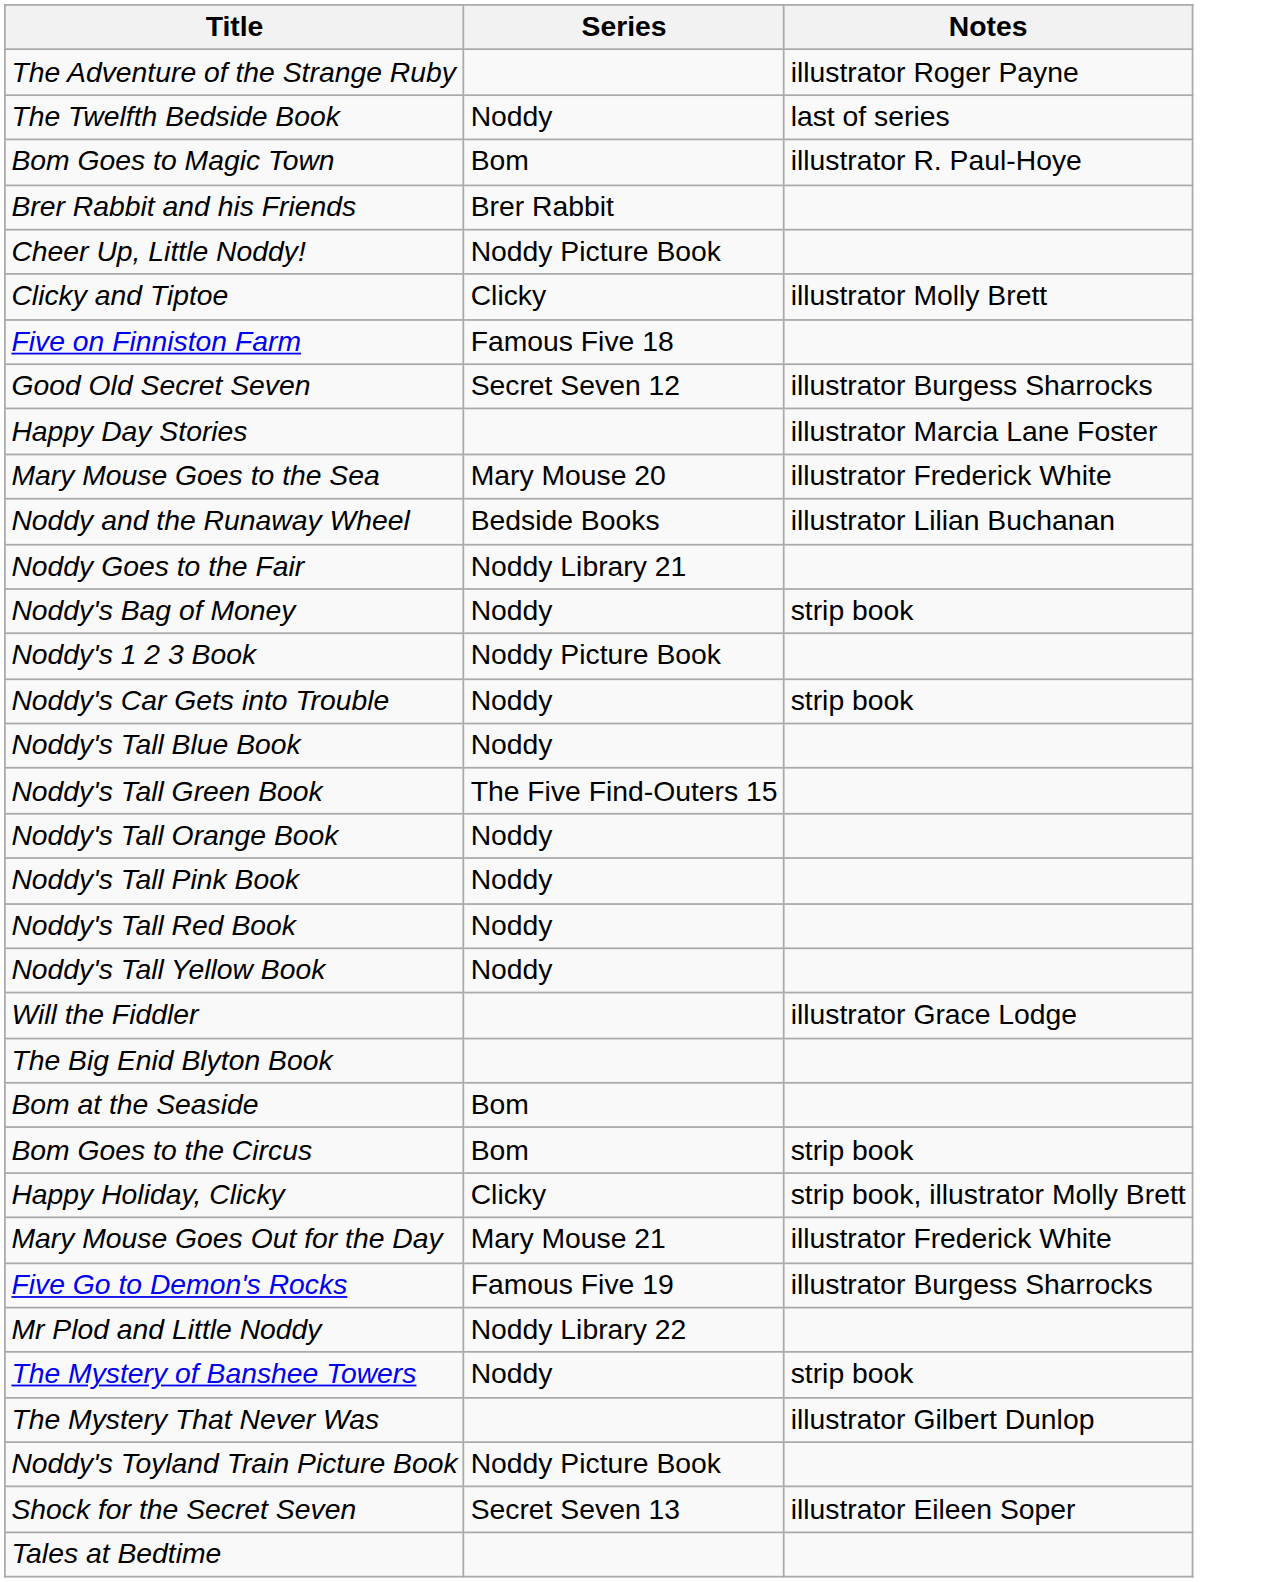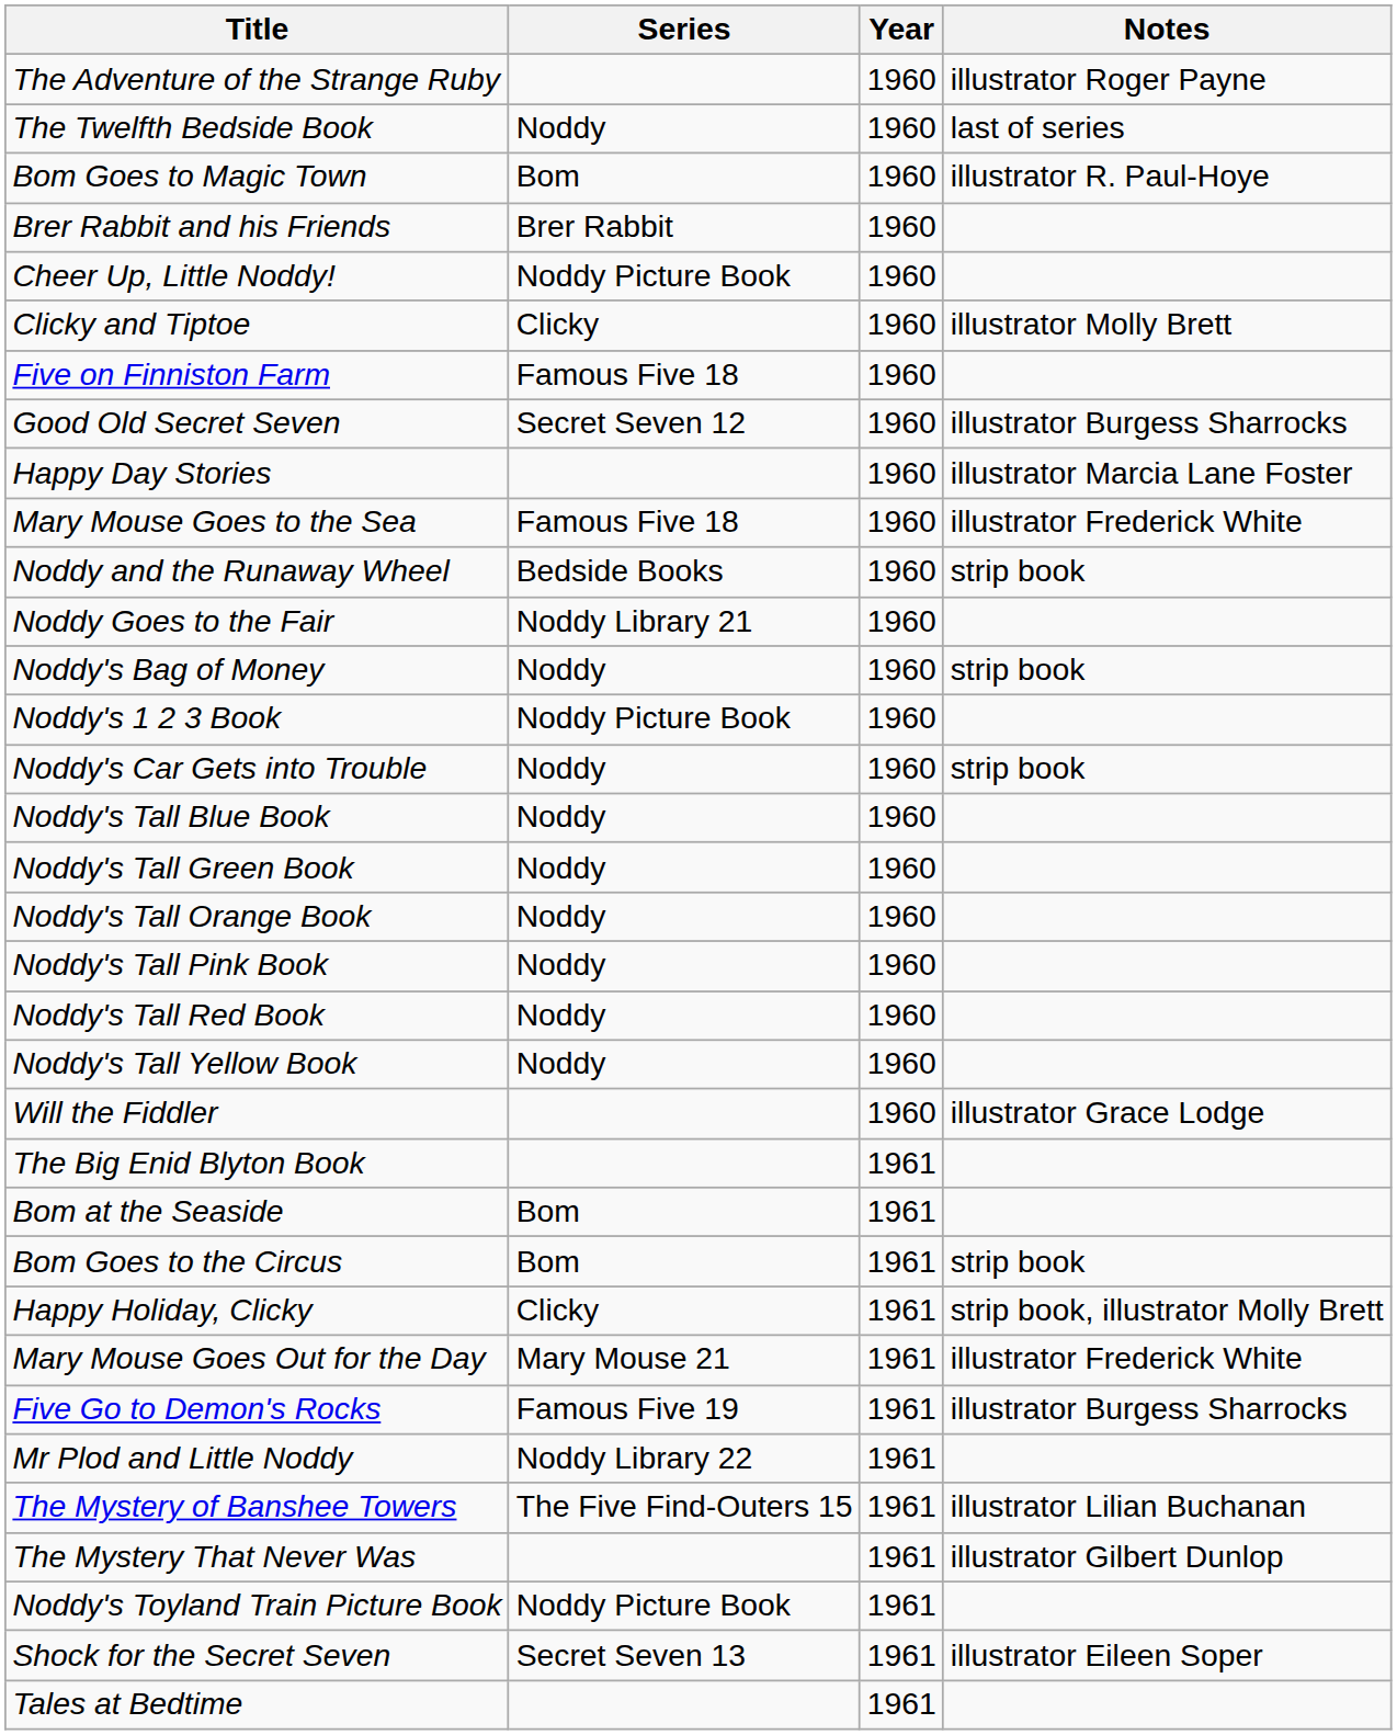+ column: Year | 1960 | 1960 | 1960 | 1960 | 1960 | 1960 | 1960 | 1960 | 1960 | 1960 | 1960 | 1960 | 1960 | 1960 | 1960 | 1960 | 1960 | 1960 | 1960 | 1960 | 1960 | 1960 | 1961 | 1961 | 1961 | 1961 | 1961 | 1961 | 1961 | 1961 | 1961 | 1961 | 1961 | 1961
Mary Mouse Goes to the Sea | Series: Mary Mouse 20 -> Famous Five 18
Noddy and the Runaway Wheel | Notes: illustrator Lilian Buchanan -> strip book
Noddy's Tall Green Book | Series: The Five Find-Outers 15 -> Noddy
The Mystery of Banshee Towers | Series: Noddy -> The Five Find-Outers 15
The Mystery of Banshee Towers | Notes: strip book -> illustrator Lilian Buchanan
